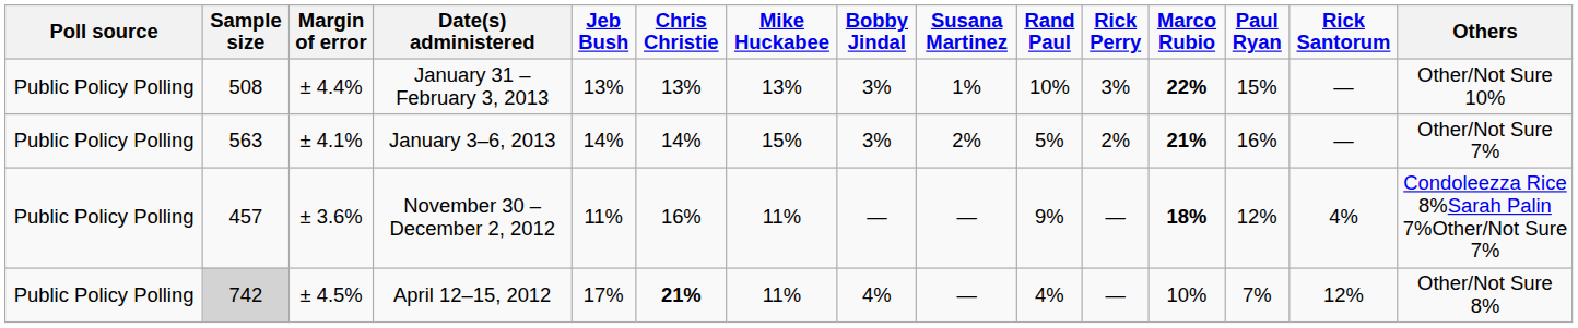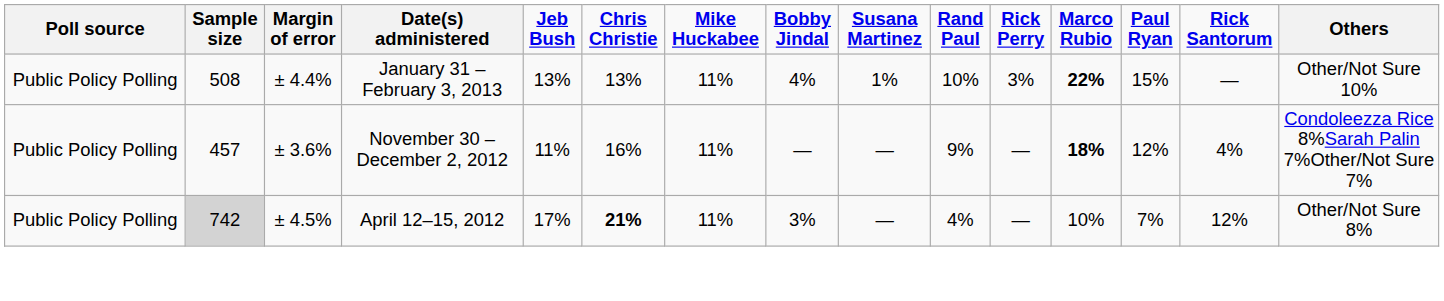January 31 –February 3, 2013 | Mike Huckabee: 13% -> 11%
January 31 –February 3, 2013 | Bobby Jindal: 3% -> 4%
- row: Public Policy Polling | 563 | ± 4.1% | January 3–6, 2013 | 14% | 14% | 15% | 3% | 2% | 5% | 2% | 21% | 16% | — | Other/Not Sure 7%
April 12–15, 2012 | Bobby Jindal: 4% -> 3%
